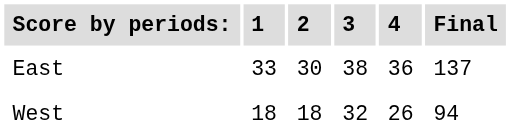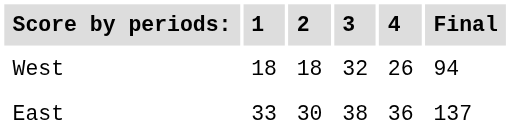rows swapped: East <-> West
